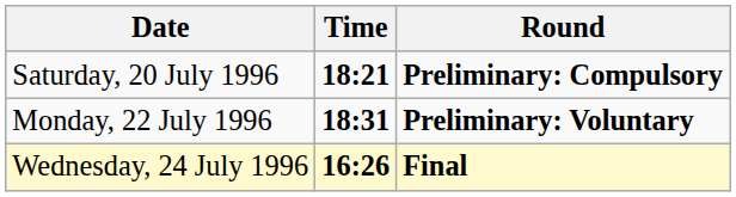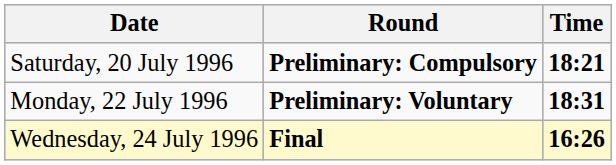columns swapped: Time <-> Round
